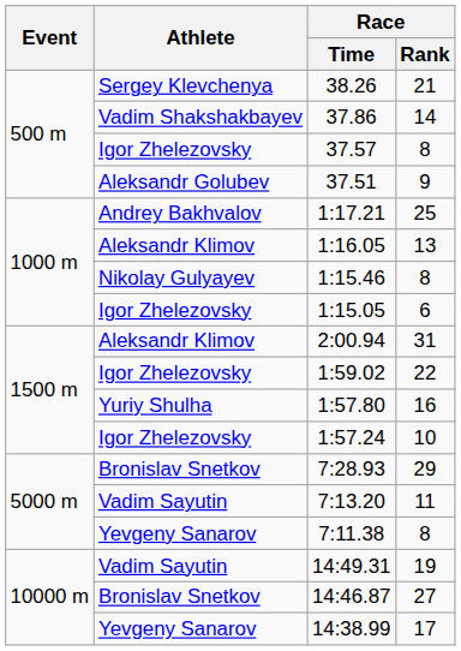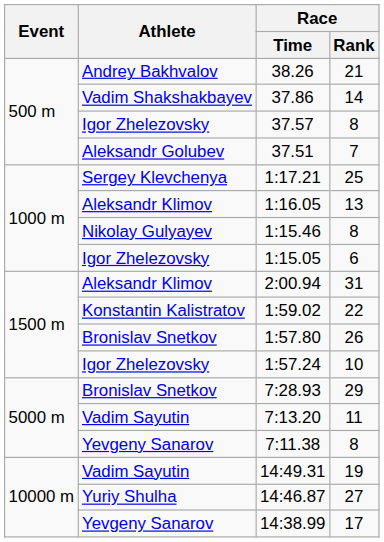38.26 | Athlete: Sergey Klevchenya -> Andrey Bakhvalov
37.51 | Race / Rank: 9 -> 7
1:17.21 | Athlete: Andrey Bakhvalov -> Sergey Klevchenya
1:59.02 | Athlete: Igor Zhelezovsky -> Konstantin Kalistratov
1:57.80 | Athlete: Yuriy Shulha -> Bronislav Snetkov
1:57.80 | Race / Rank: 16 -> 26
14:46.87 | Athlete: Bronislav Snetkov -> Yuriy Shulha
